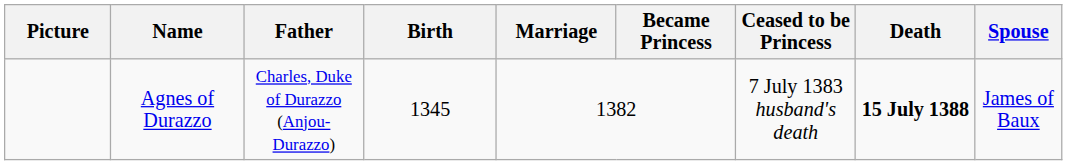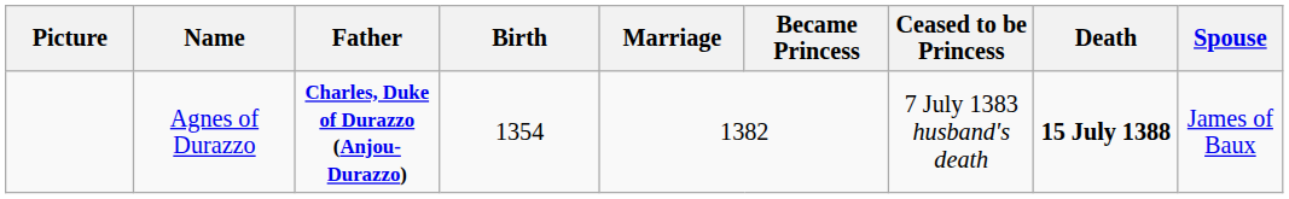Agnes of Durazzo | Father: normal -> bold
Agnes of Durazzo | Birth: 1345 -> 1354
